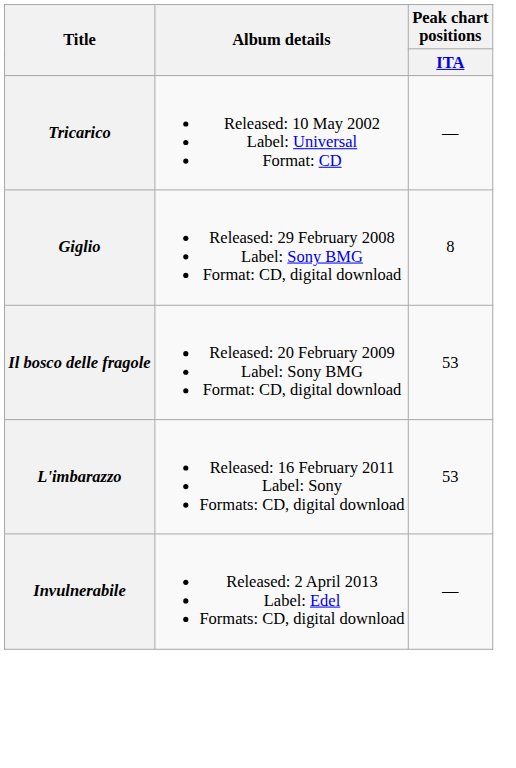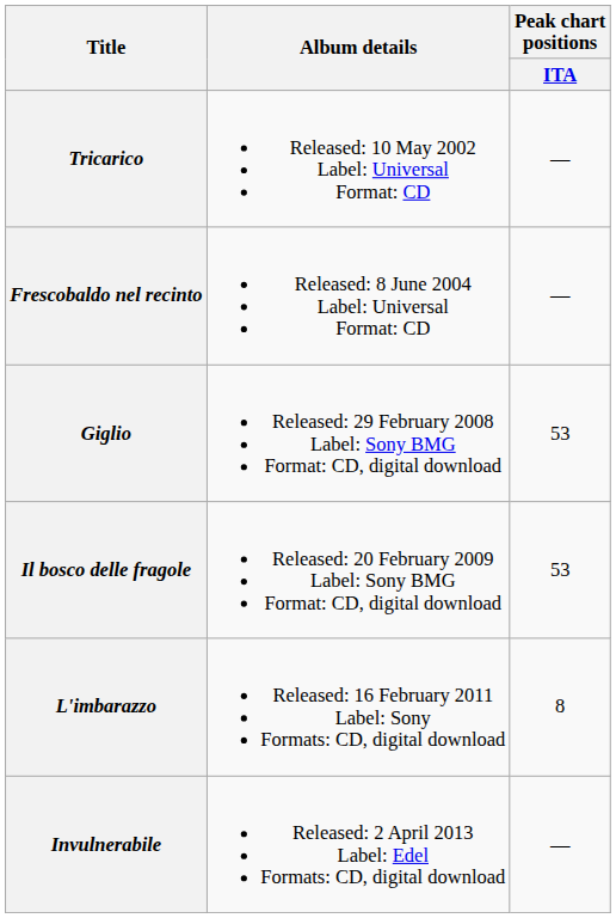+ row: Frescobaldo nel recinto | Released: 8 June 2004 Label: Universal Format: CD | —
Giglio | Peak chart positions / ITA: 8 -> 53
L'imbarazzo | Peak chart positions / ITA: 53 -> 8
